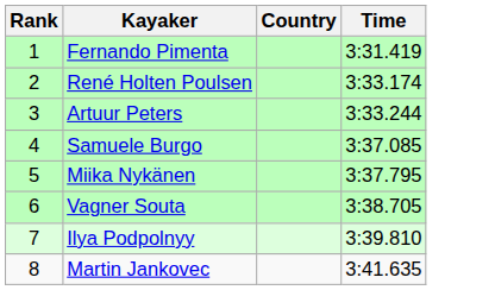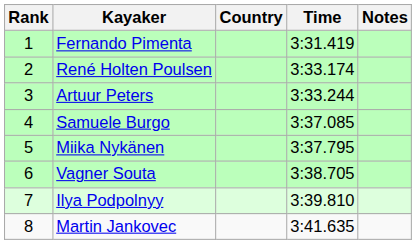+ column: Notes
